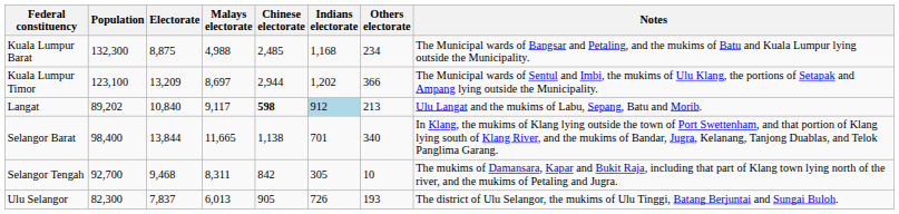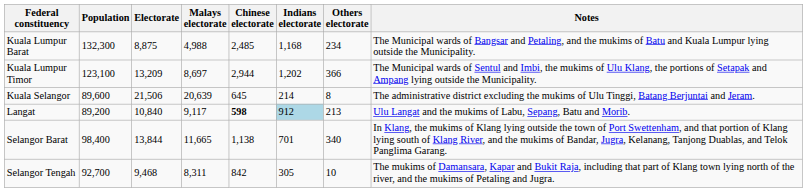+ row: Kuala Selangor | 89,600 | 21,506 | 20,639 | 645 | 214 | 8 | The administrative district excluding the mukims of Ulu Tinggi, Batang Berjuntai and Jeram.
Langat | Population: 89,202 -> 89,200
- row: Ulu Selangor | 82,300 | 7,837 | 6,013 | 905 | 726 | 193 | The district of Ulu Selangor, the mukims of Ulu Tinggi, Batang Berjuntai and Sungai Buloh.
